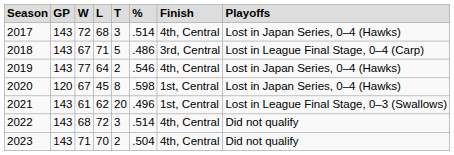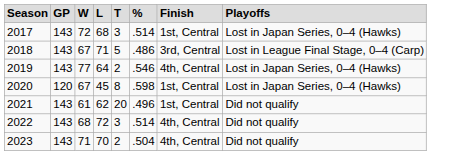2017 | column 7: 4th, Central -> 1st, Central
2021 | column 8: Lost in League Final Stage, 0–3 (Swallows) -> Did not qualify
